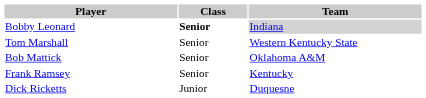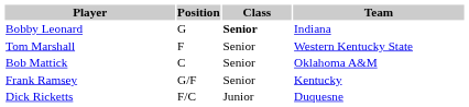+ column: Position | G | F | C | G/F | F/C
Bobby Leonard | Team: lightgrey background -> no background
